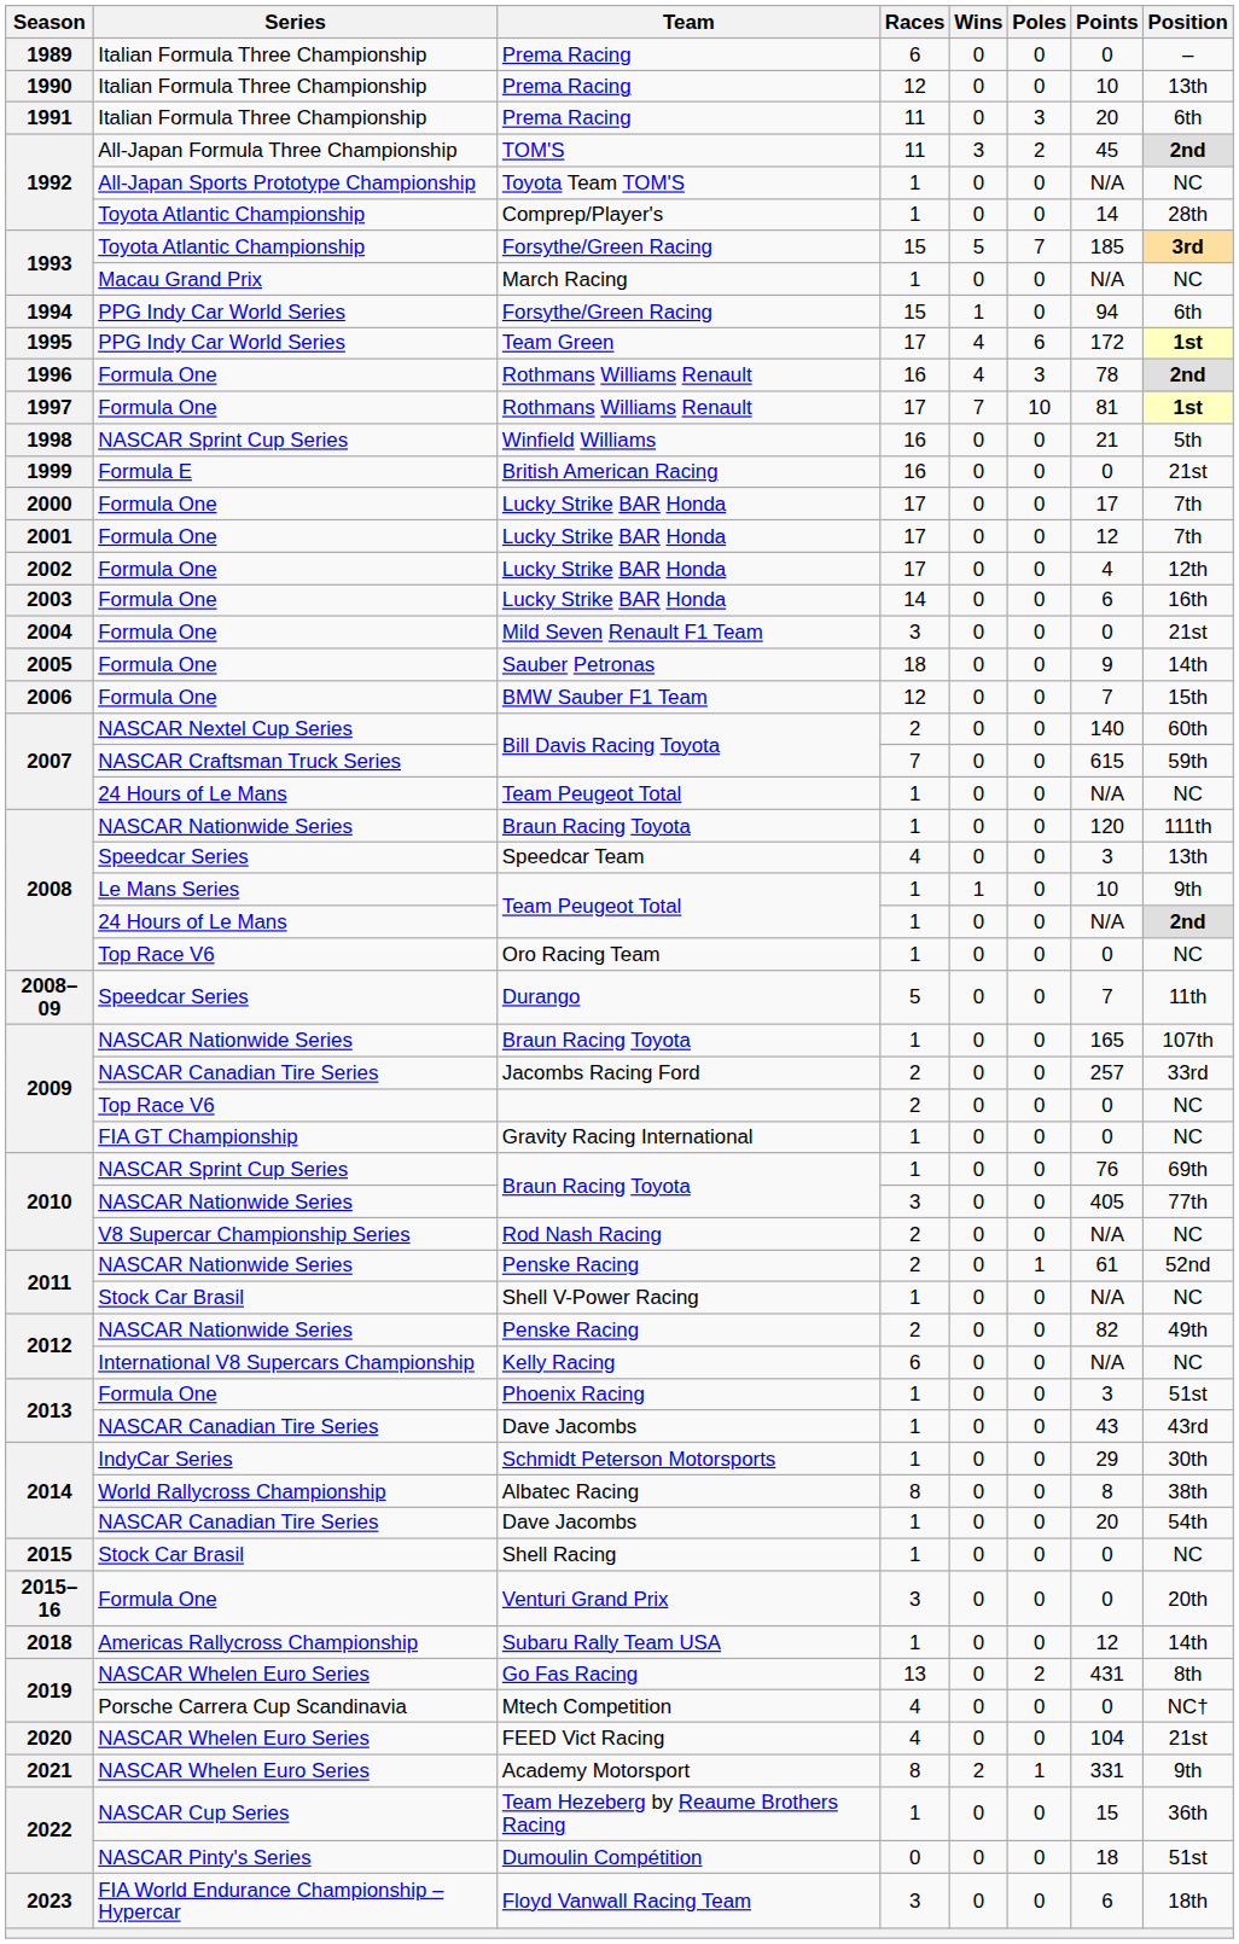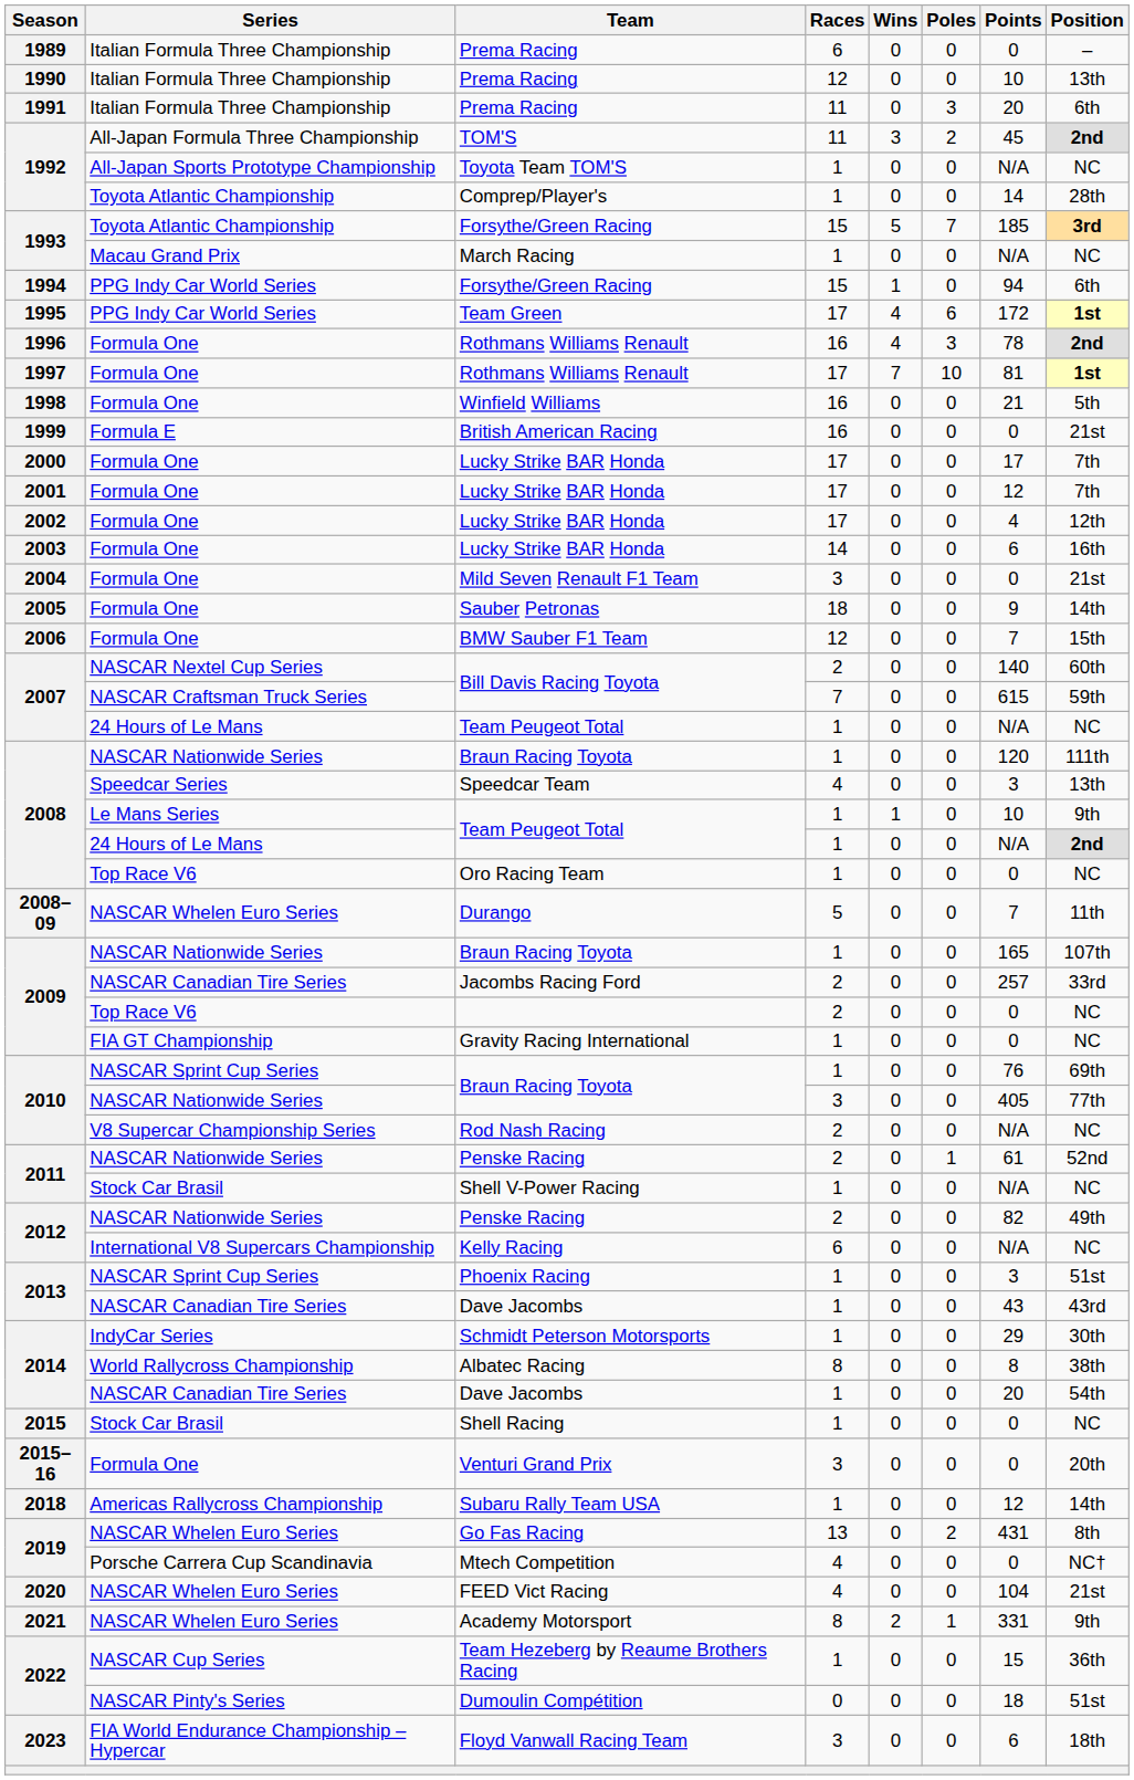Winfield Williams | Series: NASCAR Sprint Cup Series -> Formula One
Durango | Series: Speedcar Series -> NASCAR Whelen Euro Series
Phoenix Racing | Series: Formula One -> NASCAR Sprint Cup Series
